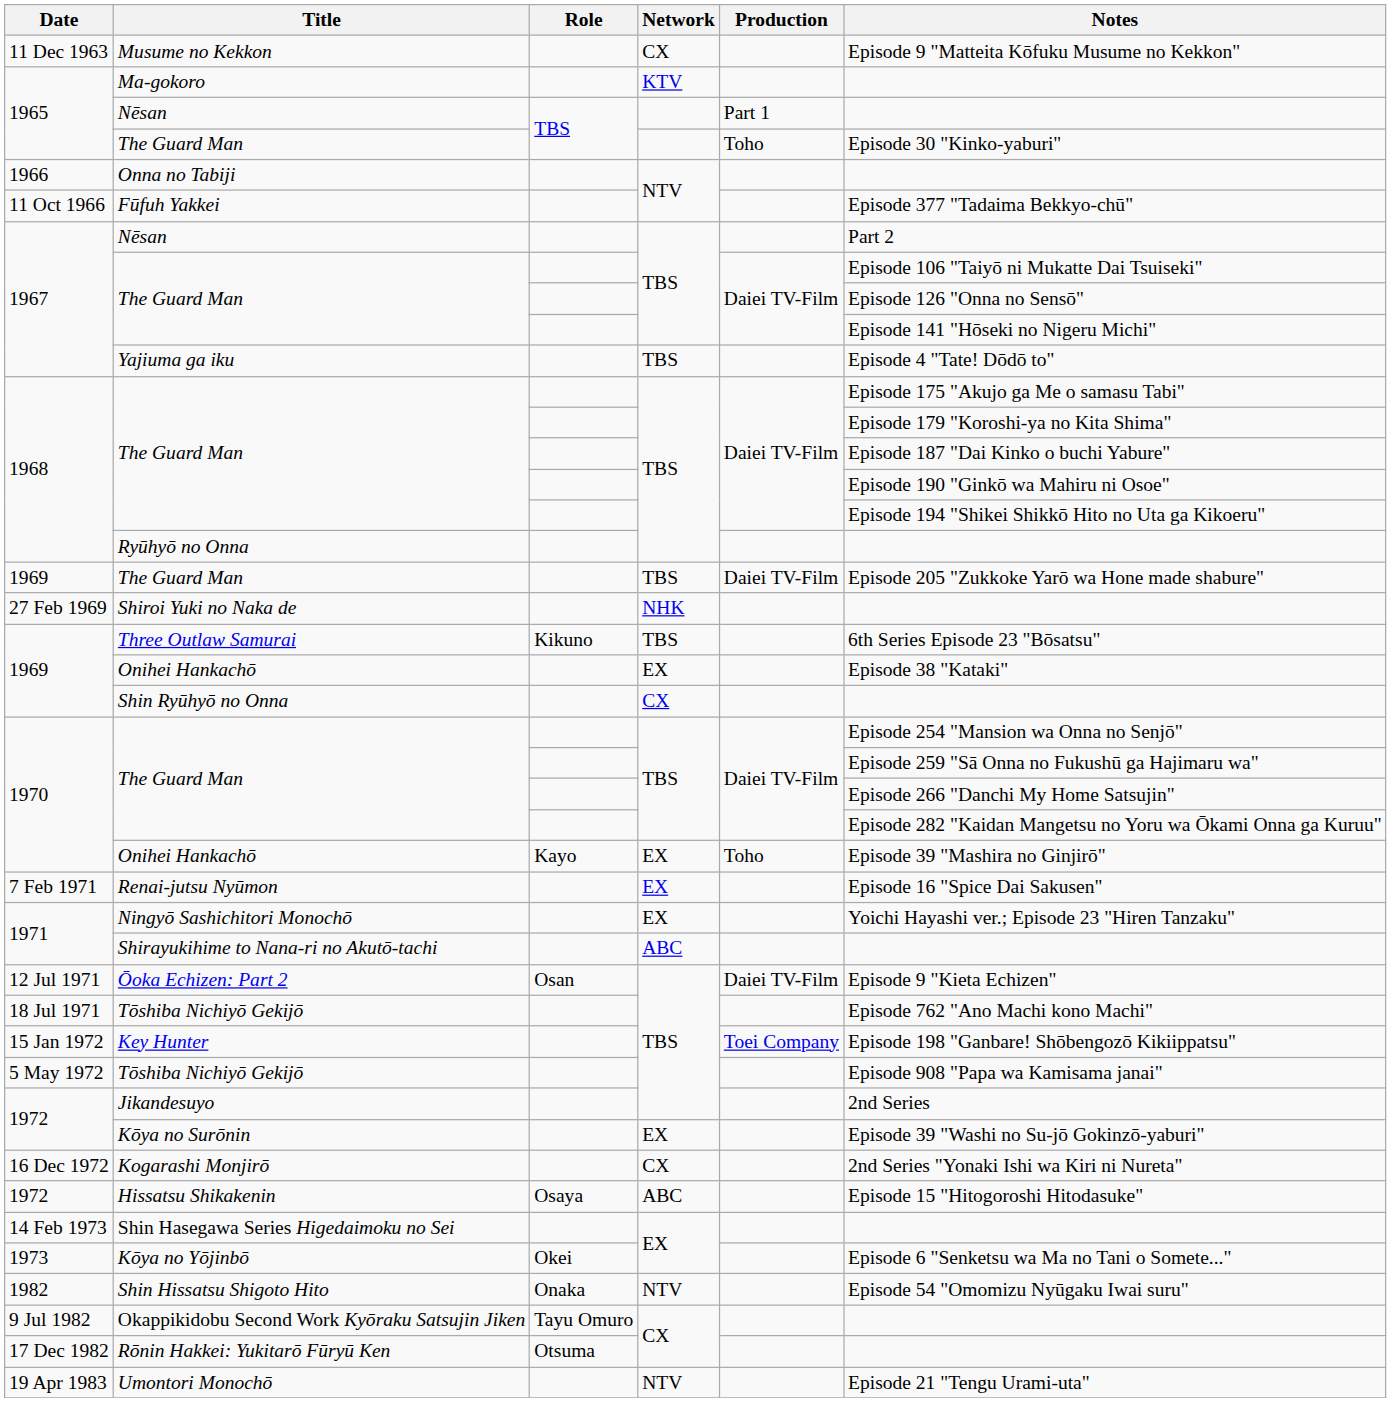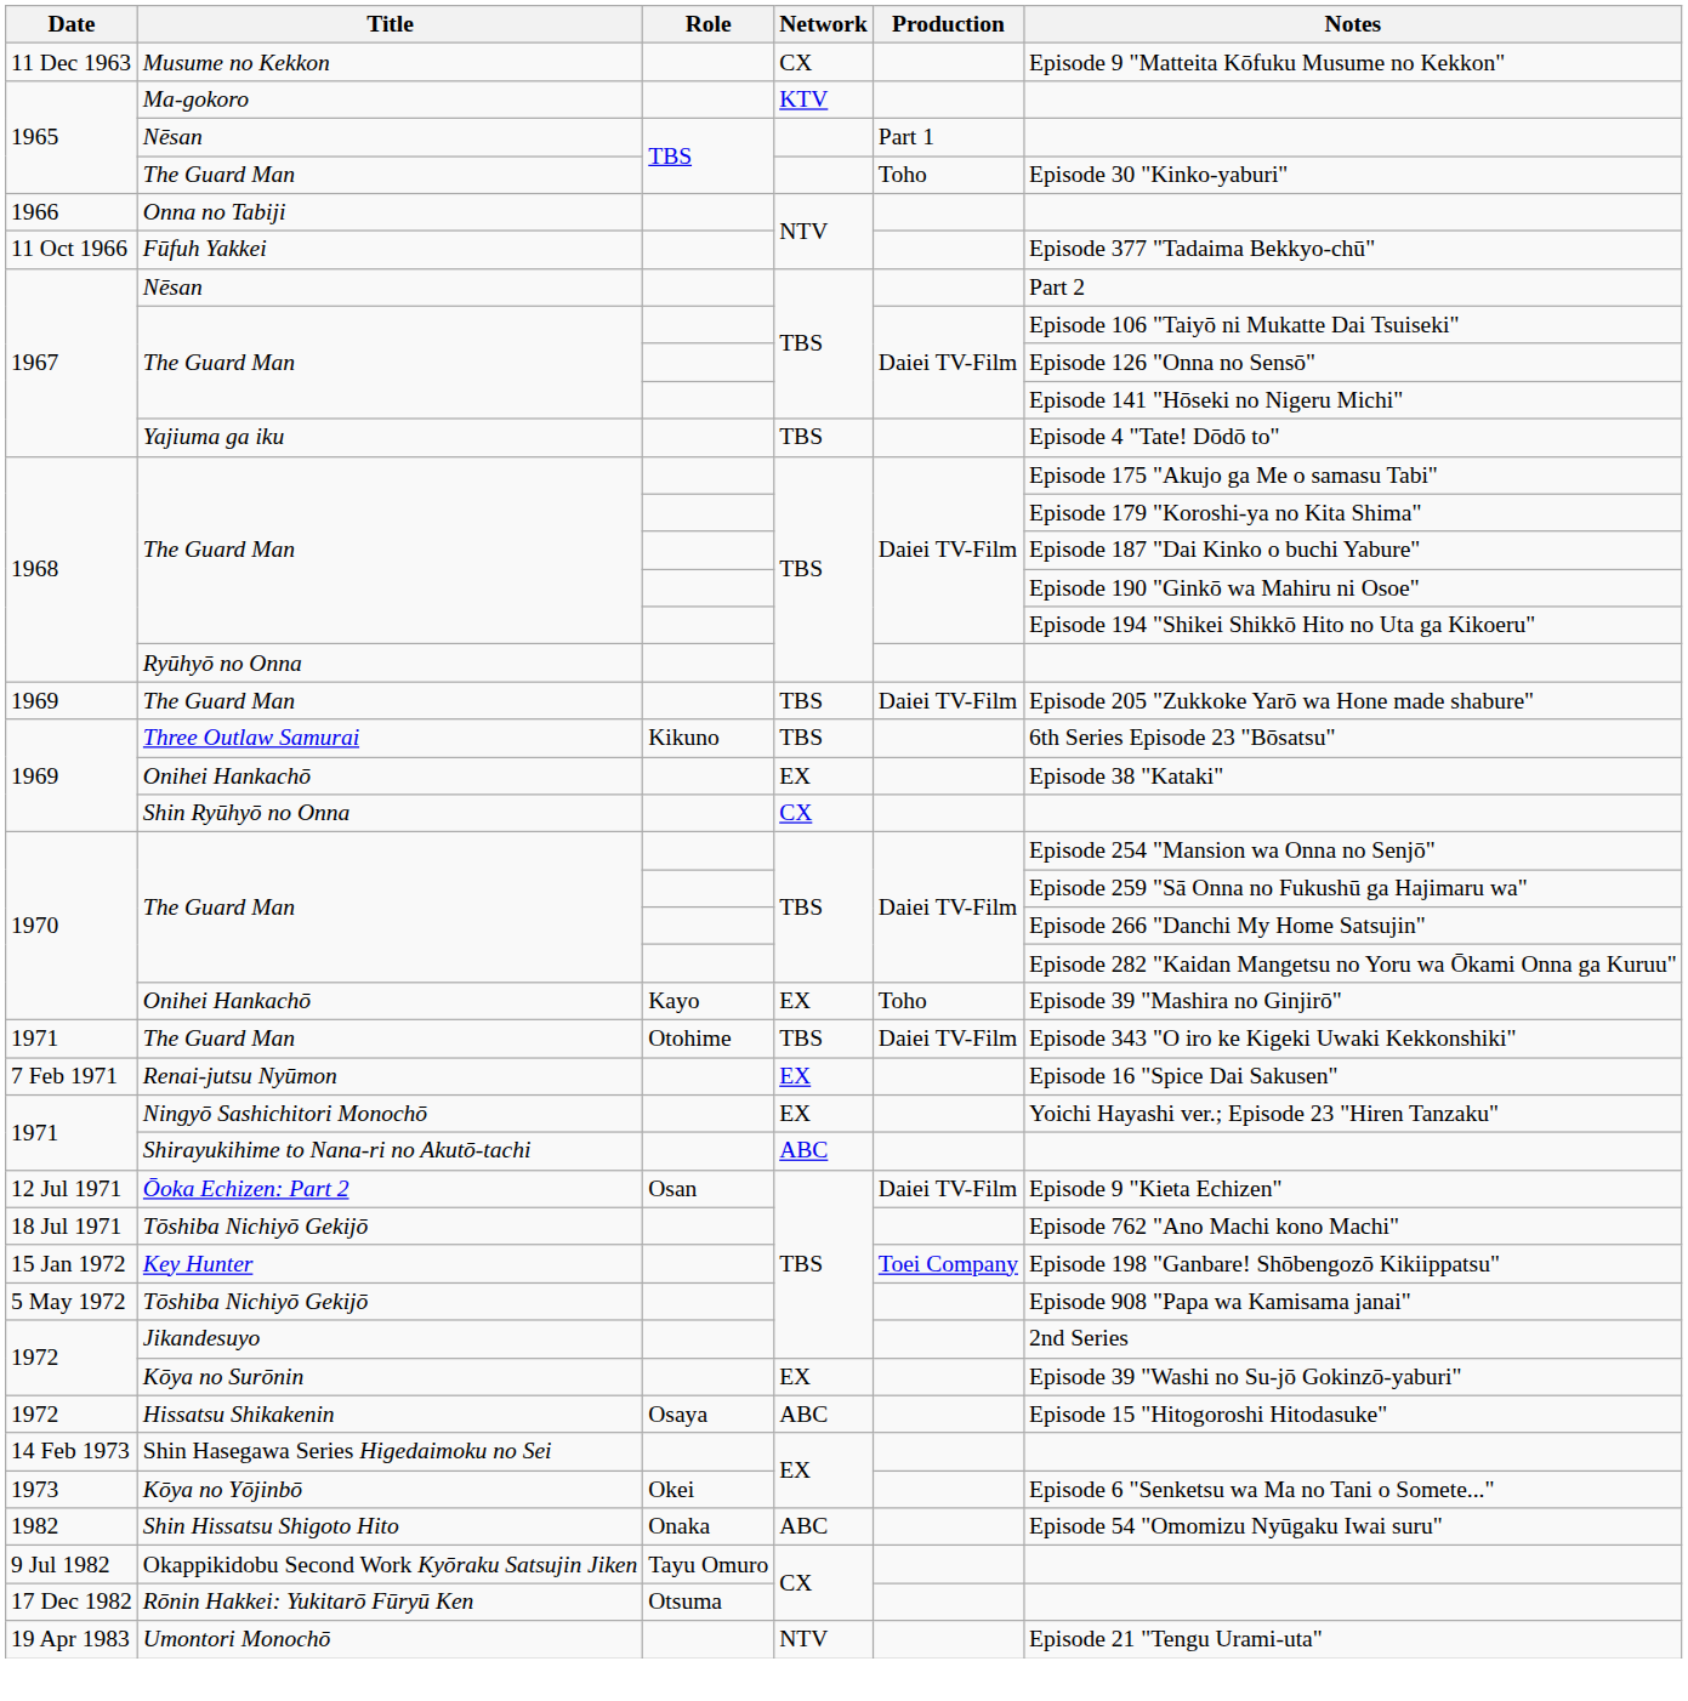- row: 27 Feb 1969 | Shiroi Yuki no Naka de | NHK
+ row: 1971 | The Guard Man | Otohime | TBS | Daiei TV-Film | Episode 343 "O iro ke Kigeki Uwaki Kekkonshiki"
- row: 16 Dec 1972 | Kogarashi Monjirō | CX | 2nd Series "Yonaki Ishi wa Kiri ni Nureta"
Shin Hissatsu Shigoto Hito | Network: NTV -> ABC
